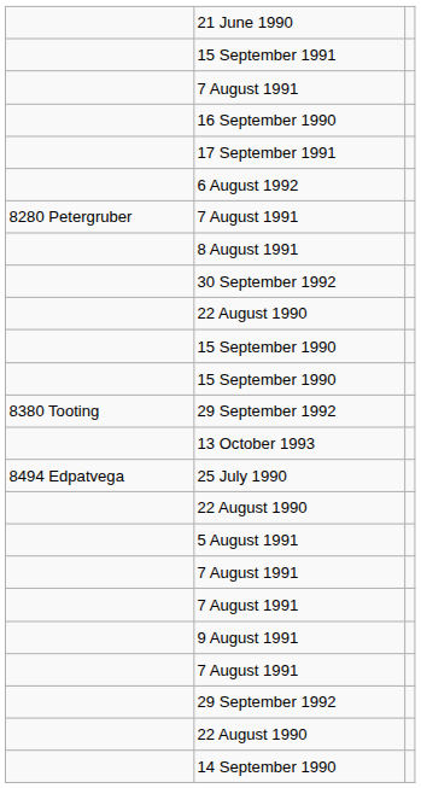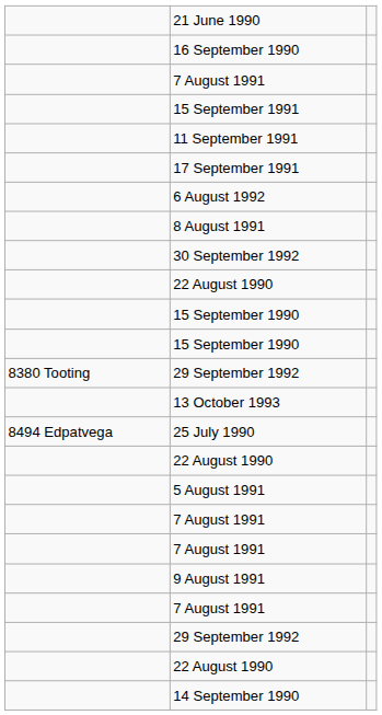rows swapped: 16 September 1990 <-> 15 September 1991
+ row: 11 September 1991
- row: 8280 Petergruber | 7 August 1991
